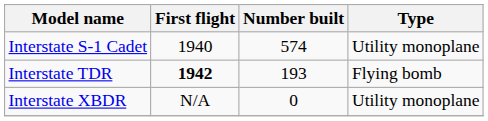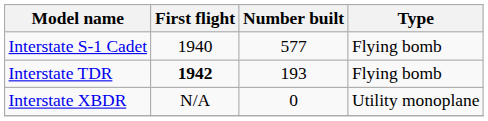Interstate S-1 Cadet | Number built: 574 -> 577
Interstate S-1 Cadet | Type: Utility monoplane -> Flying bomb
